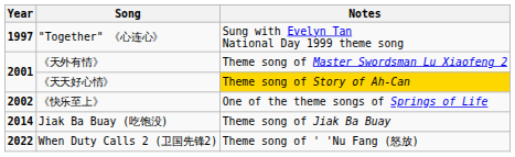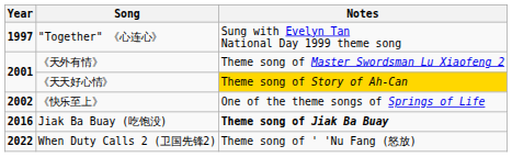Jiak Ba Buay (吃饱没) | Year: 2014 -> 2016
Jiak Ba Buay (吃饱没) | Notes: normal -> bold
